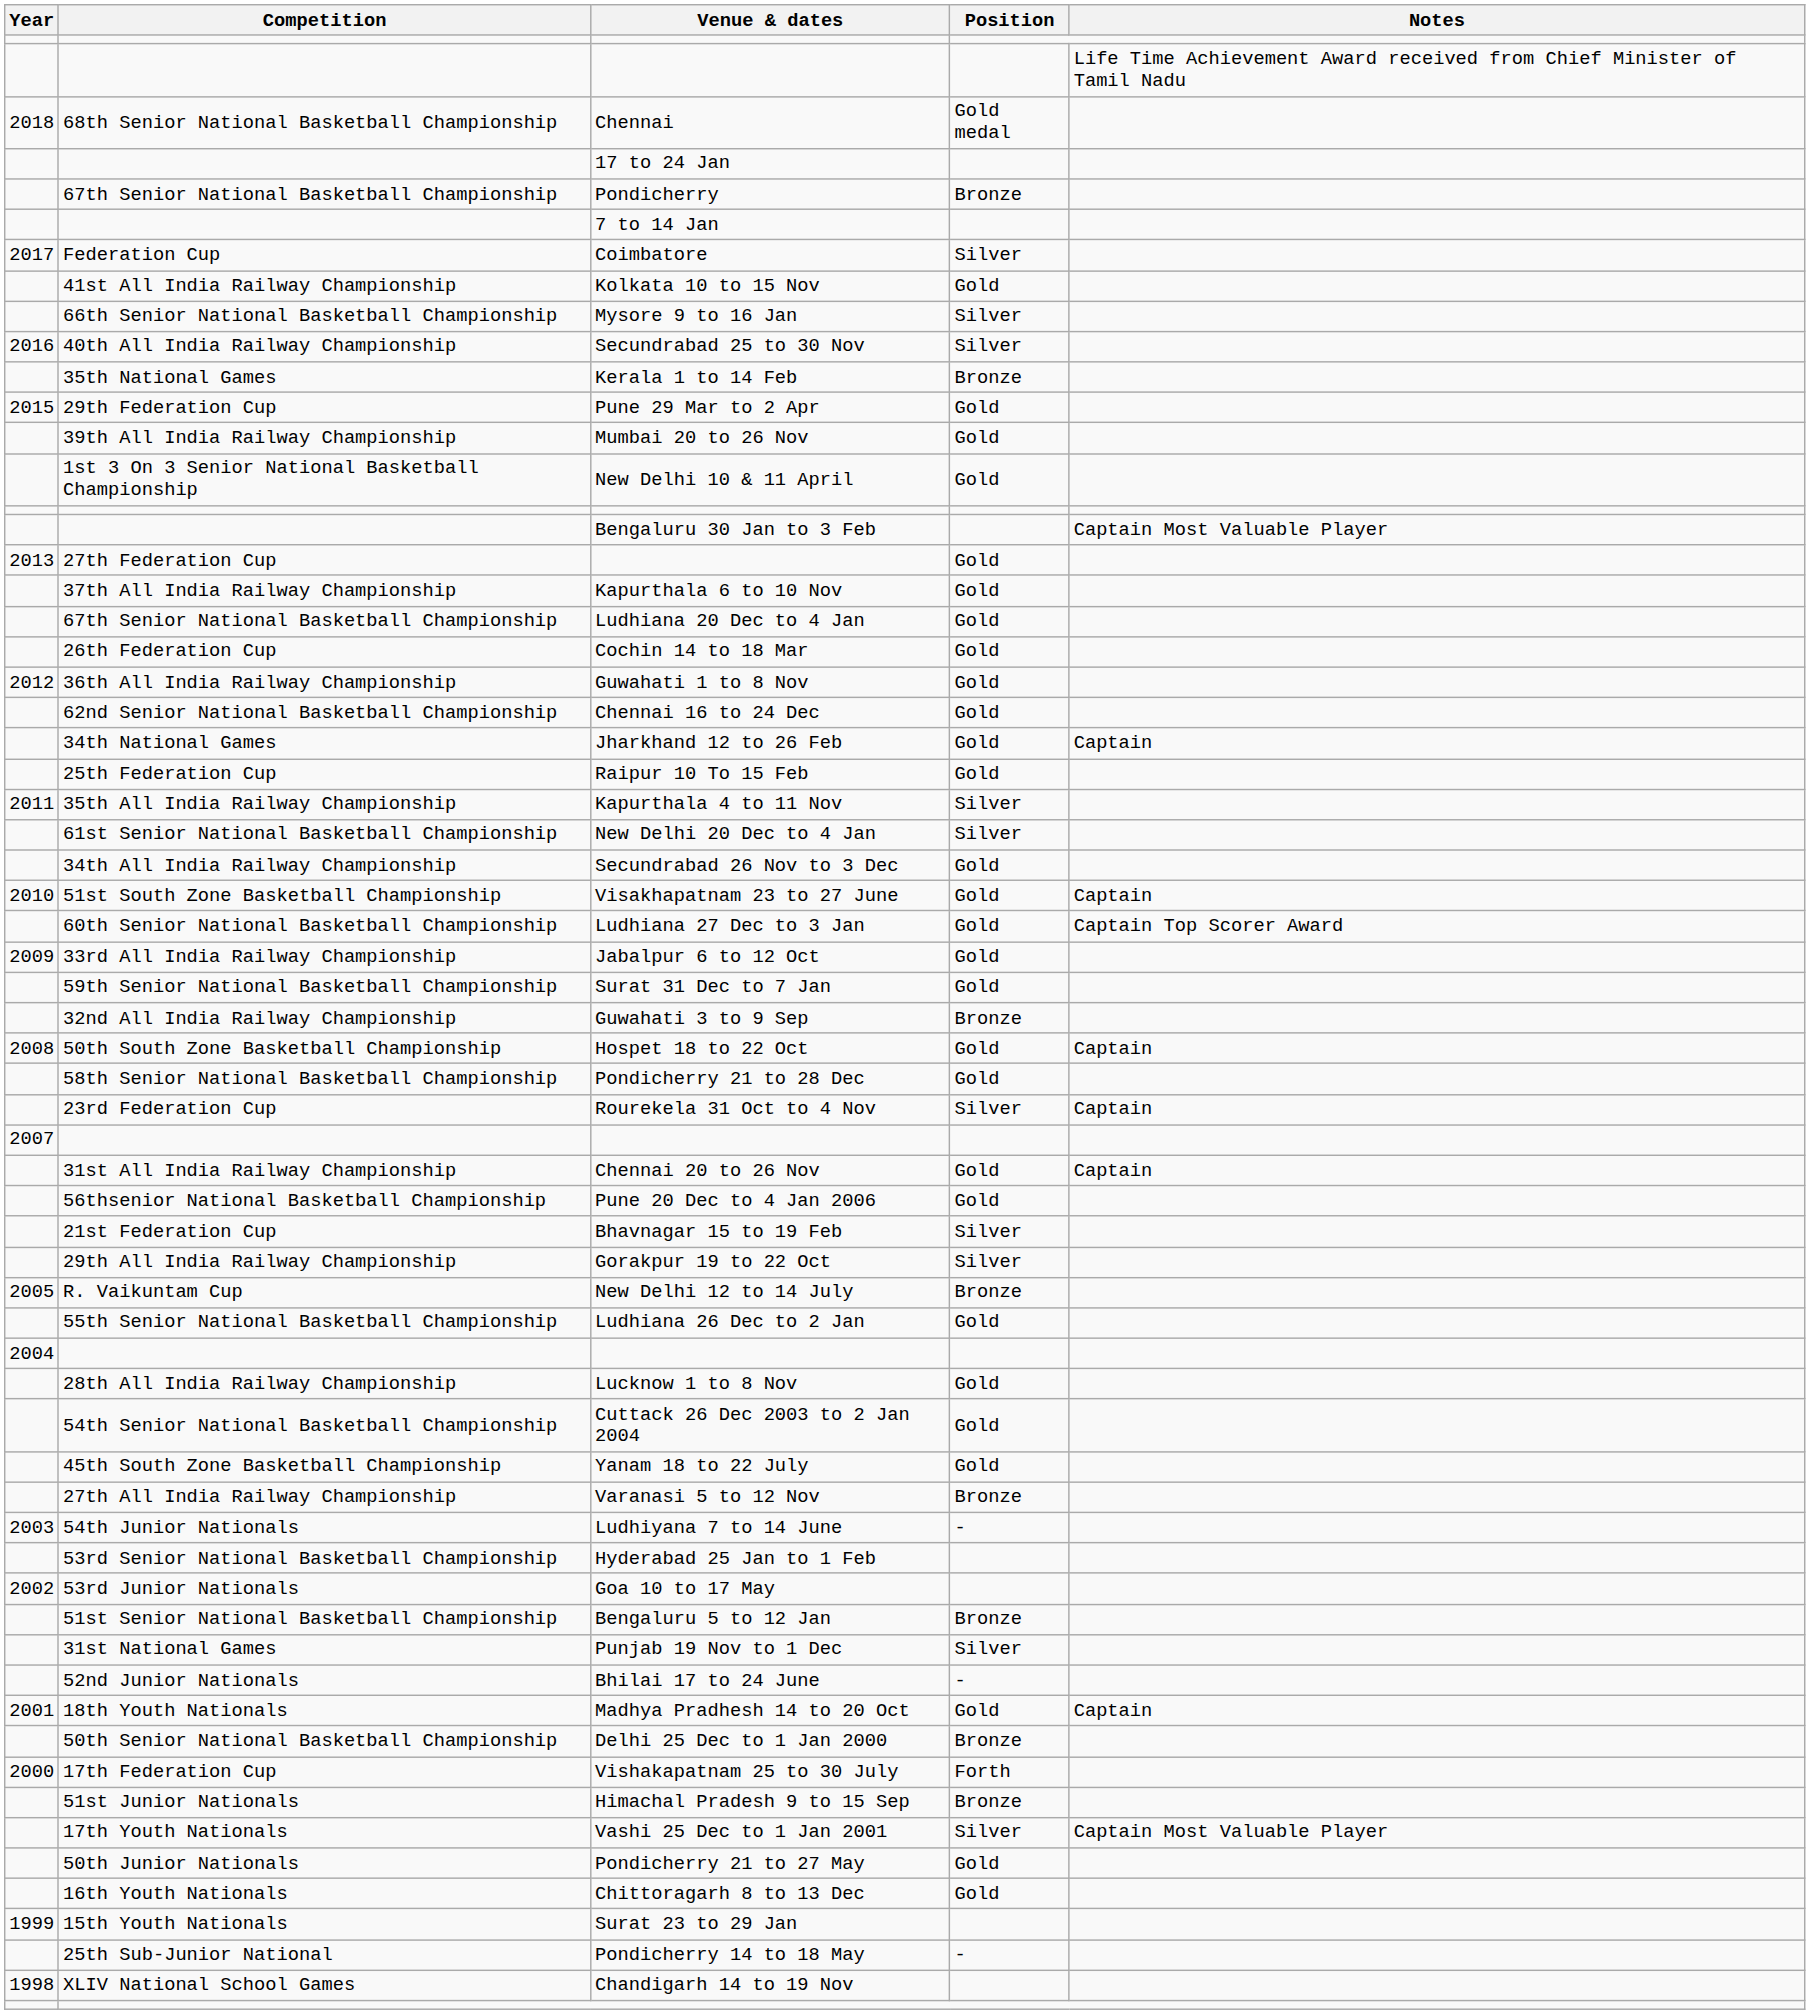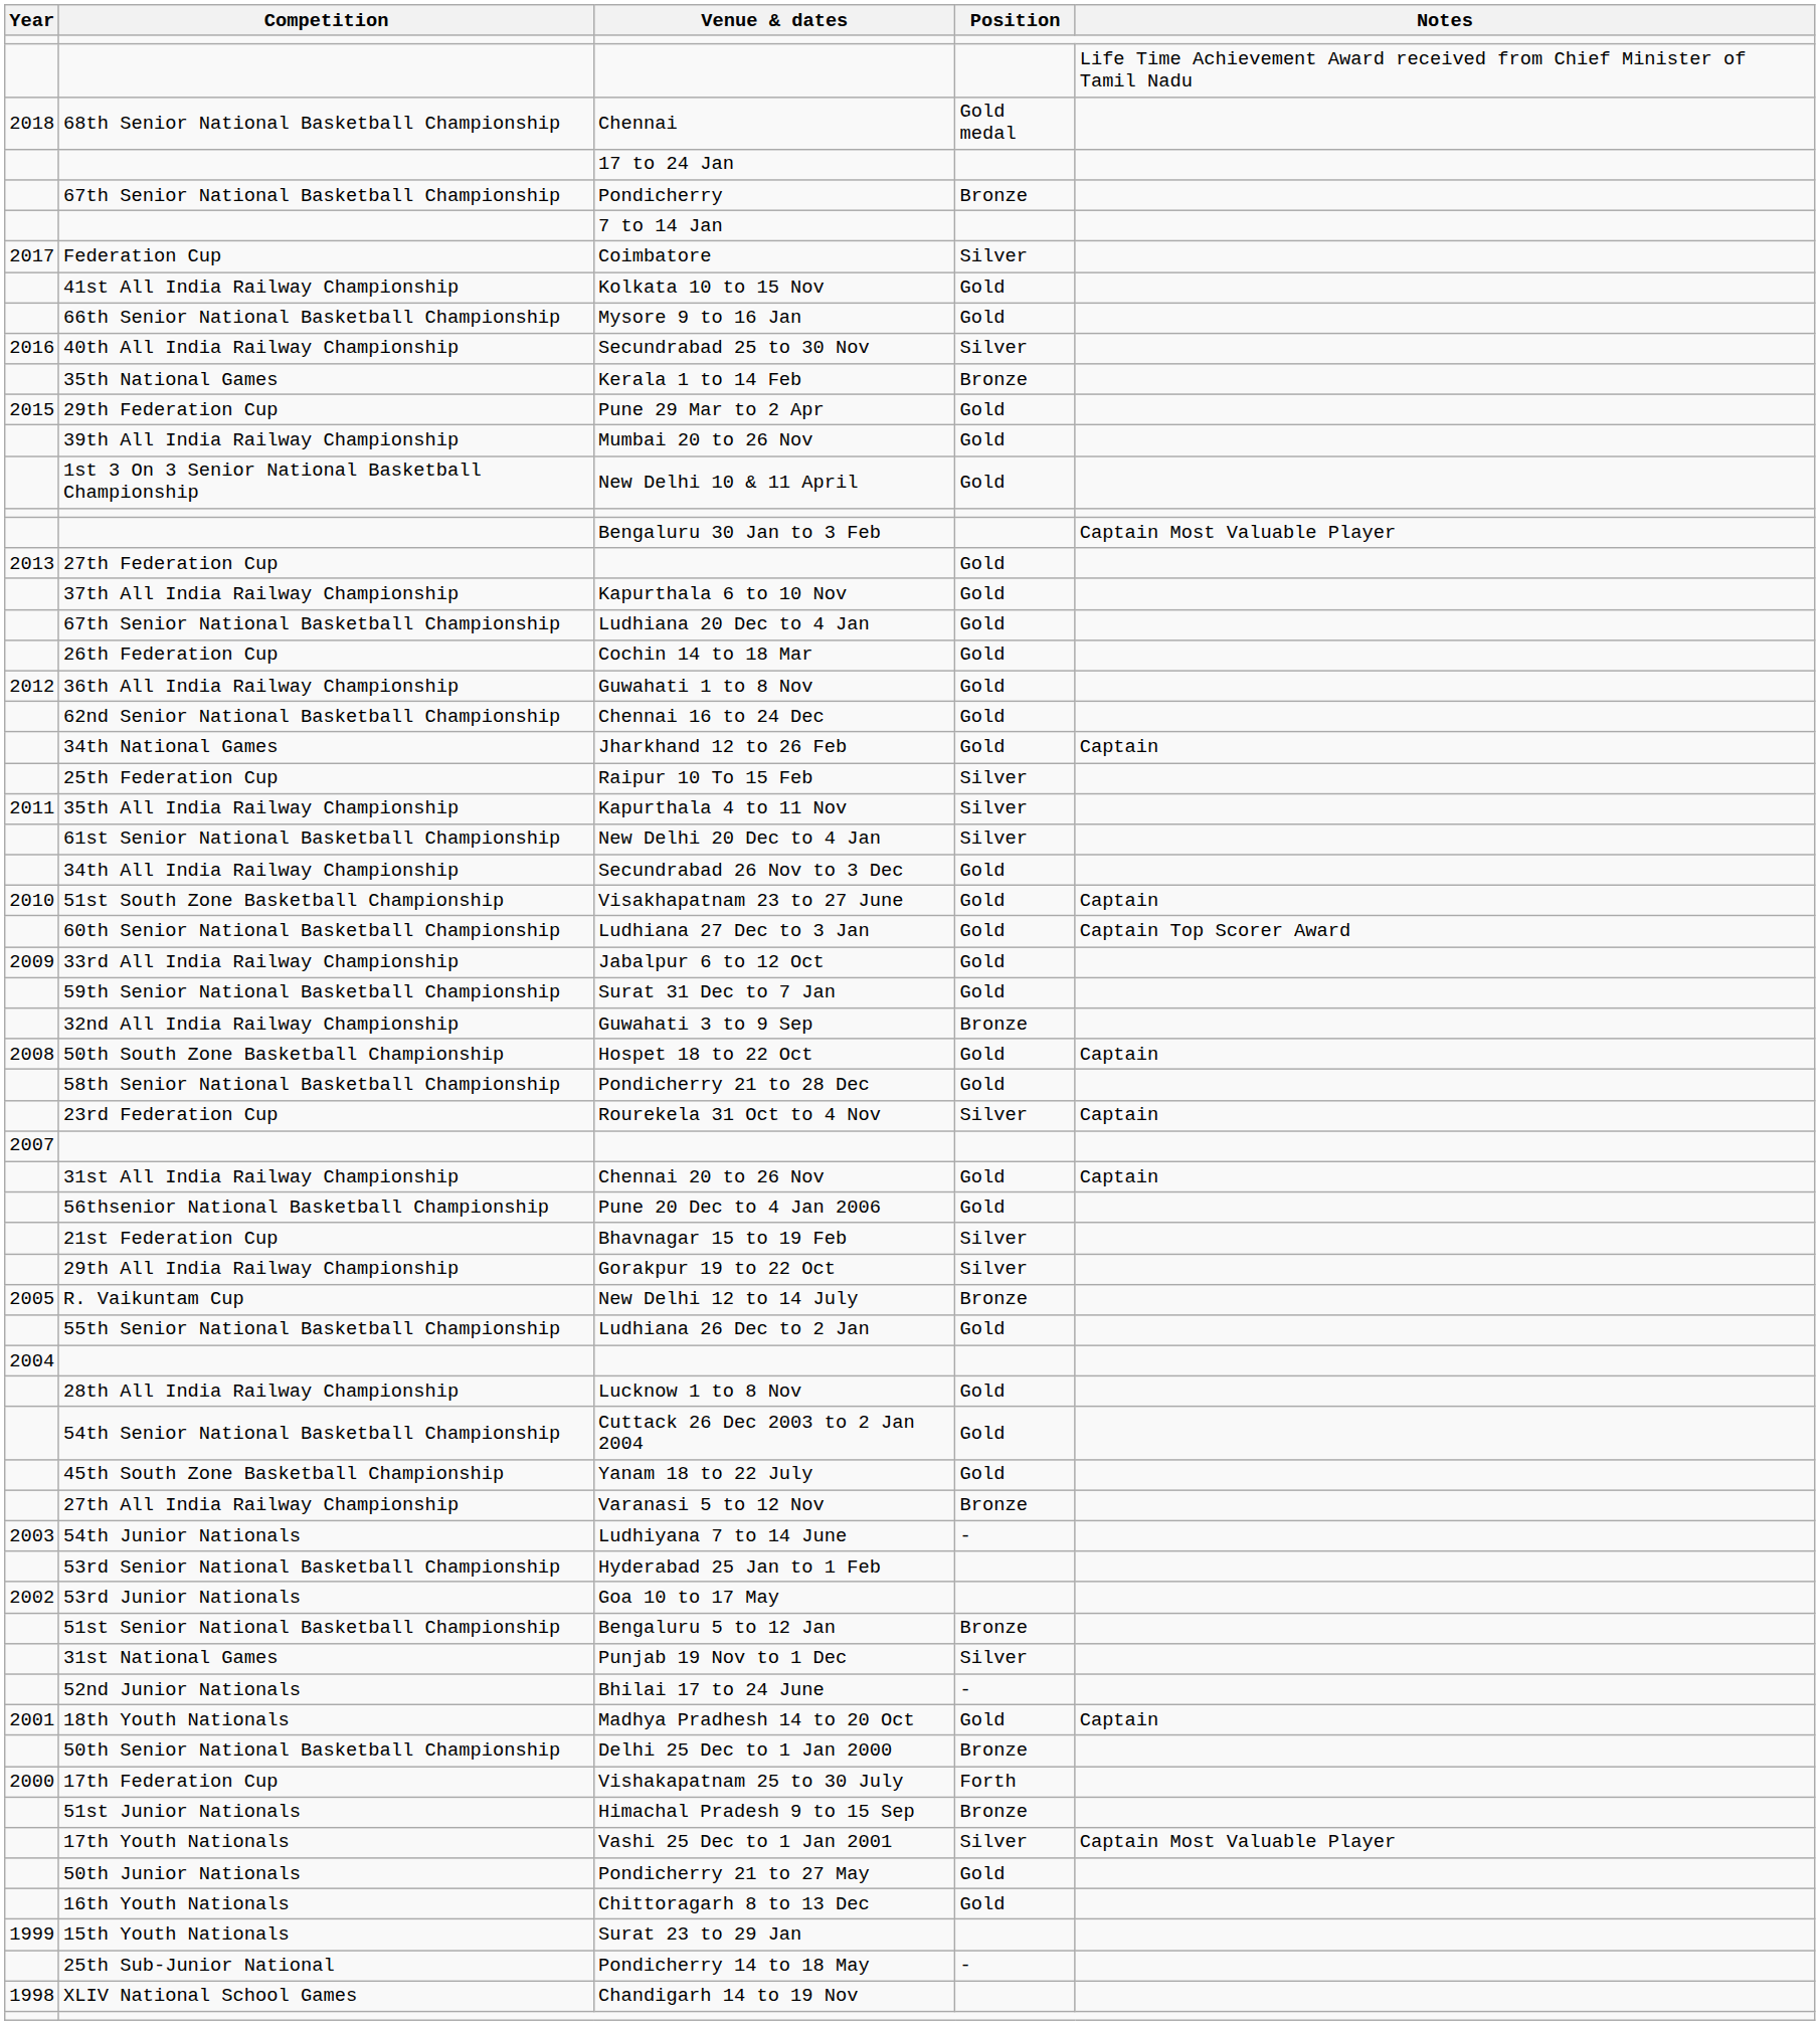Mysore 9 to 16 Jan | Position: Silver -> Gold
Raipur 10 To 15 Feb | Position: Gold -> Silver
